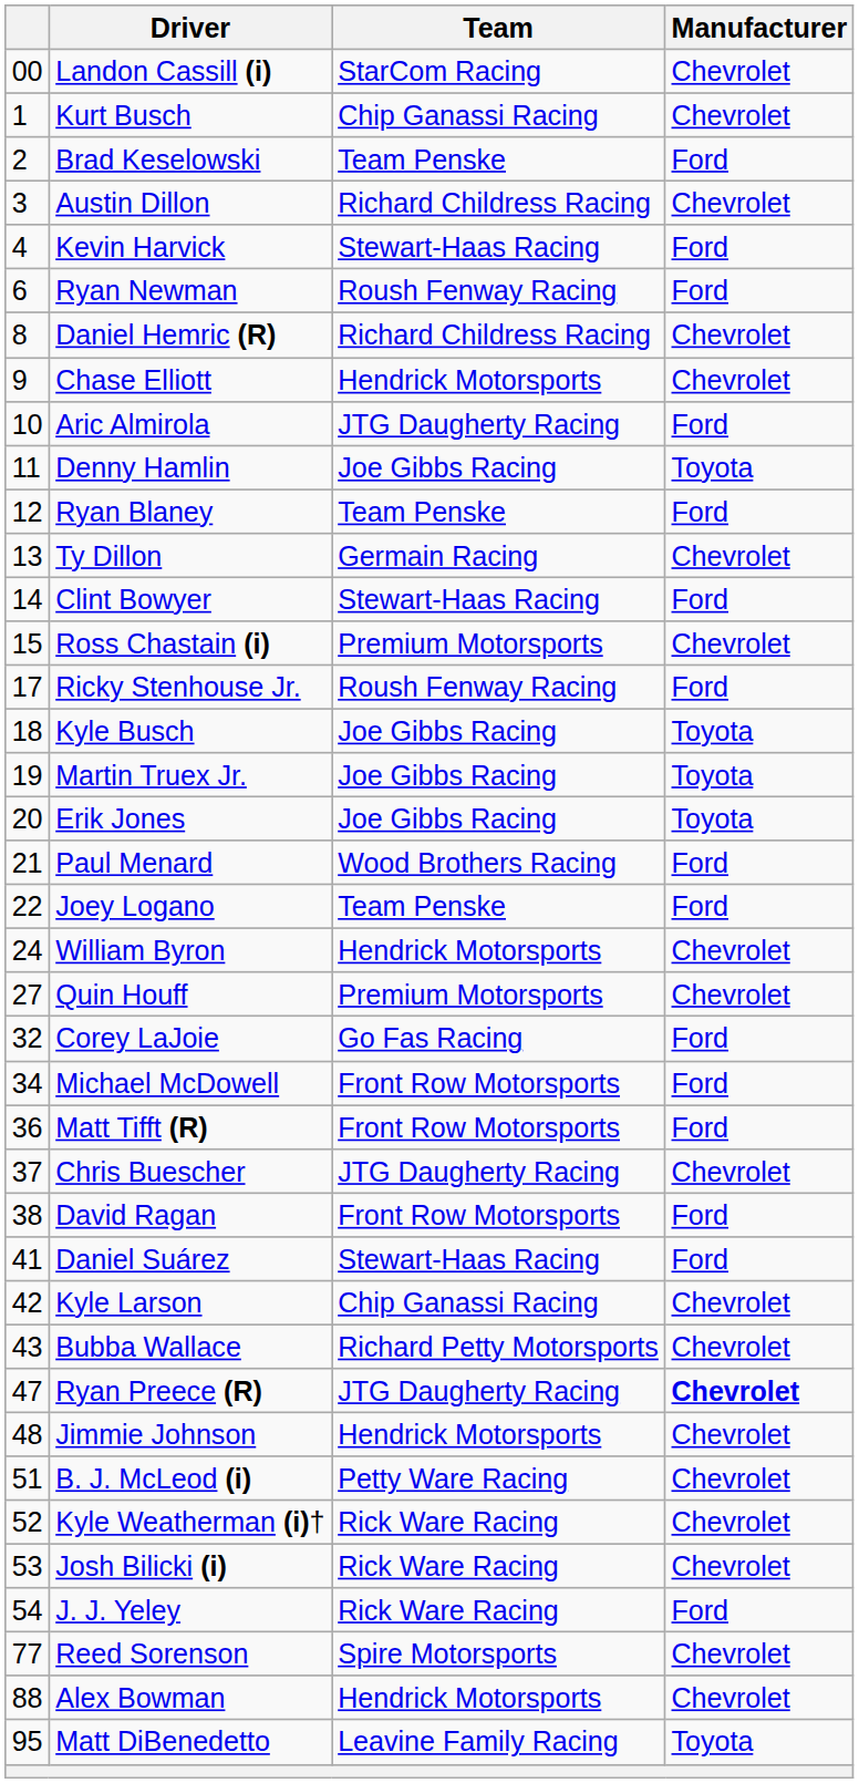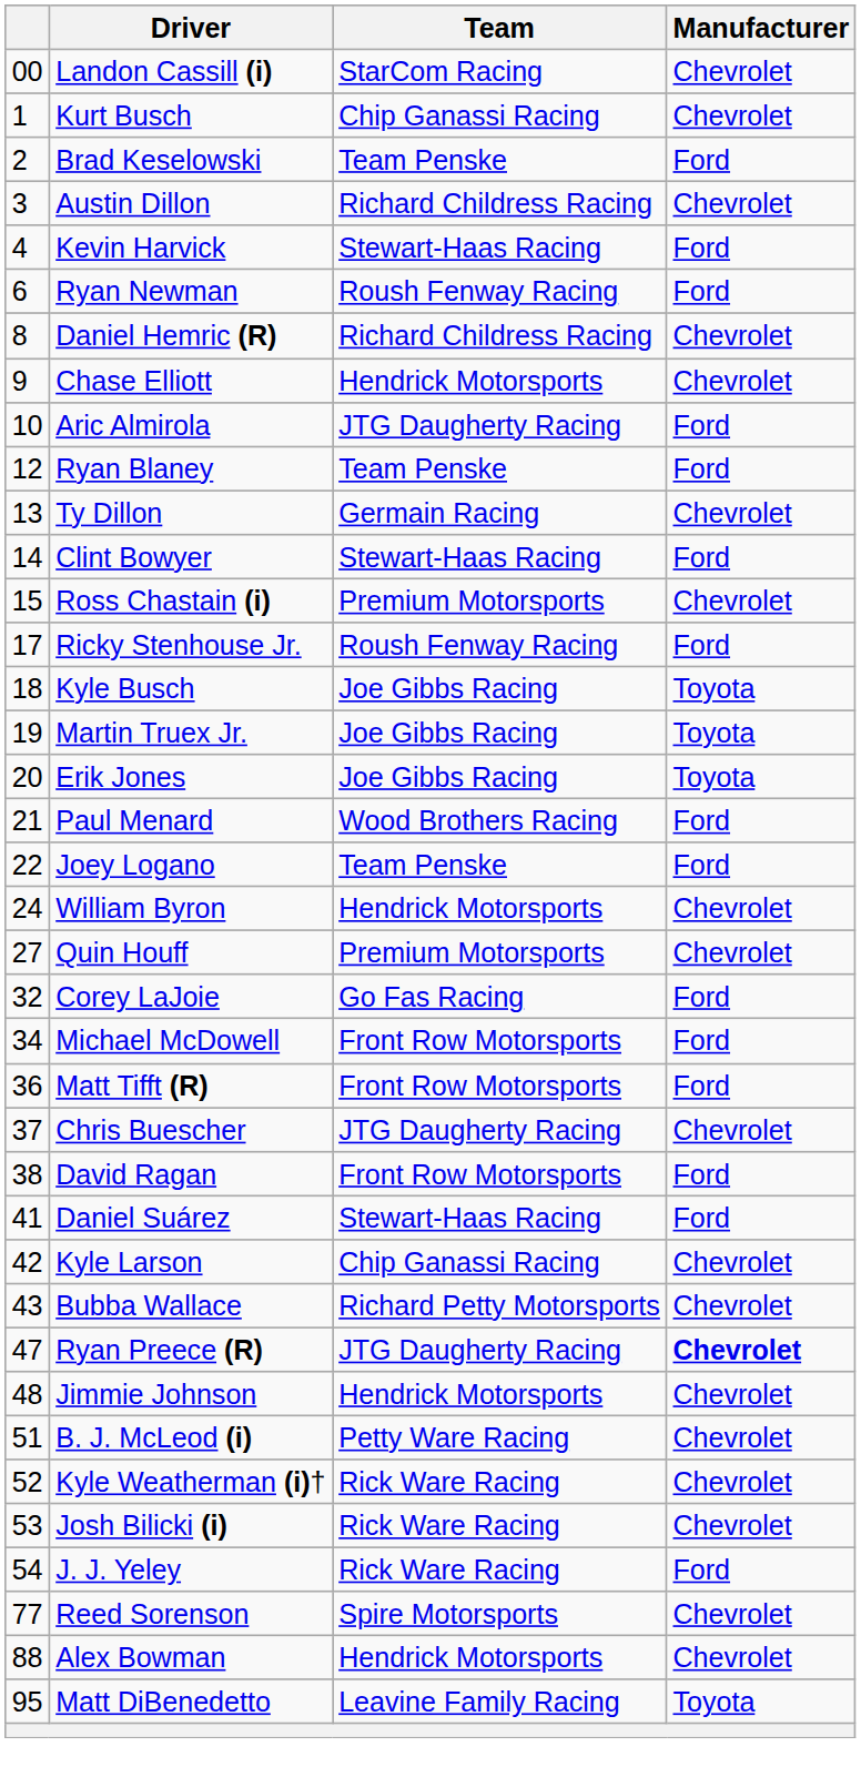- row: 11 | Denny Hamlin | Joe Gibbs Racing | Toyota
